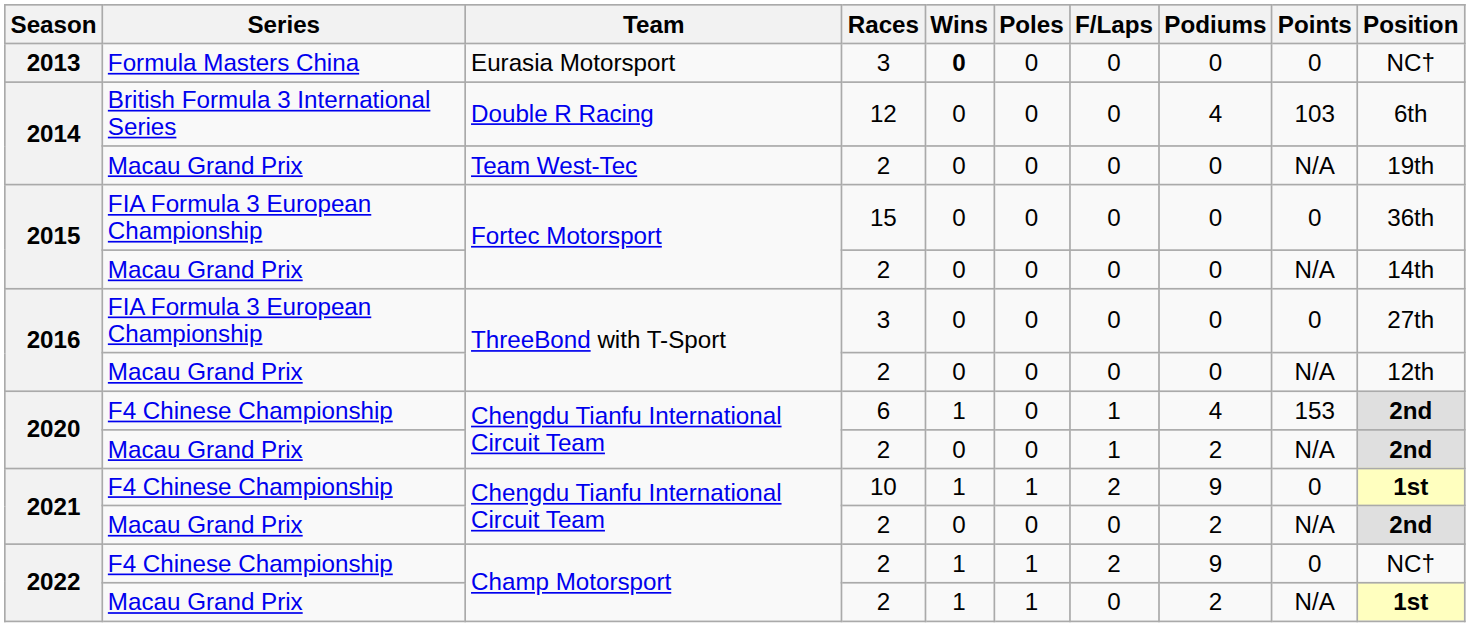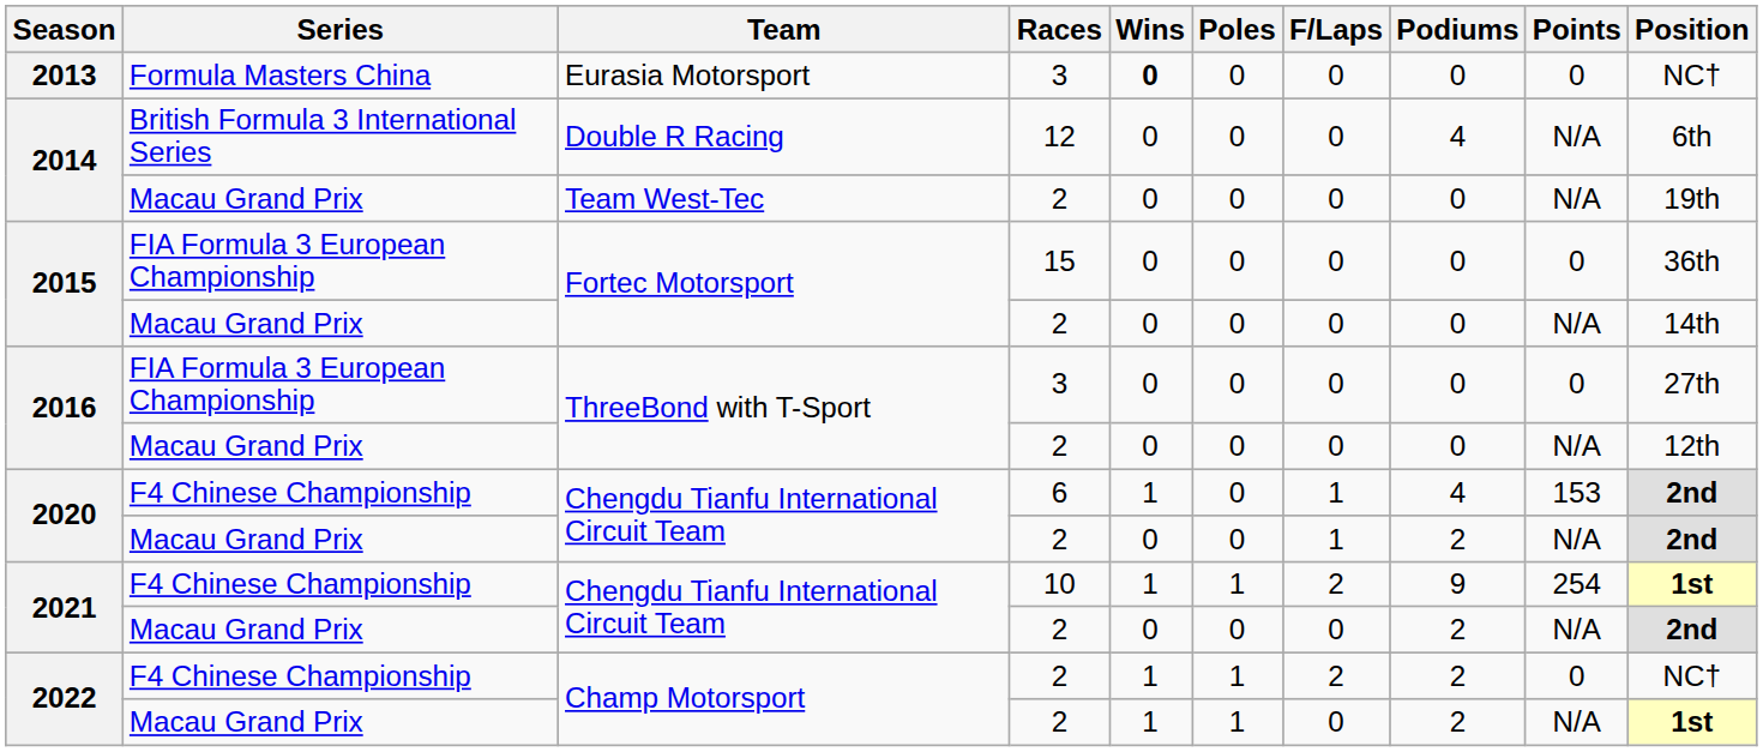2014 / British Formula 3 International Series | Points: 103 -> N/A
2021 / F4 Chinese Championship | Points: 0 -> 254
2022 / F4 Chinese Championship | Podiums: 9 -> 2
